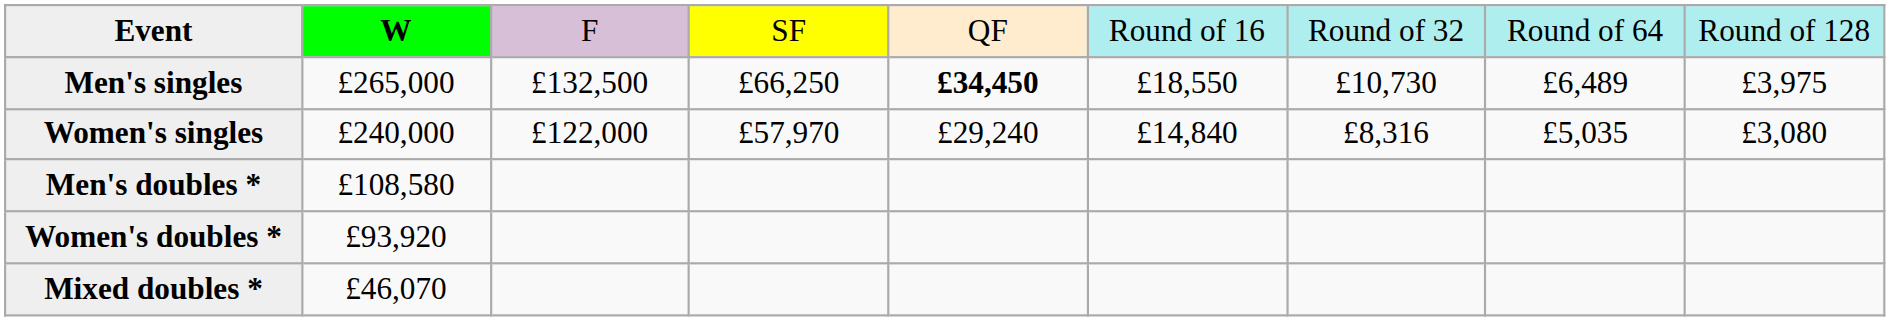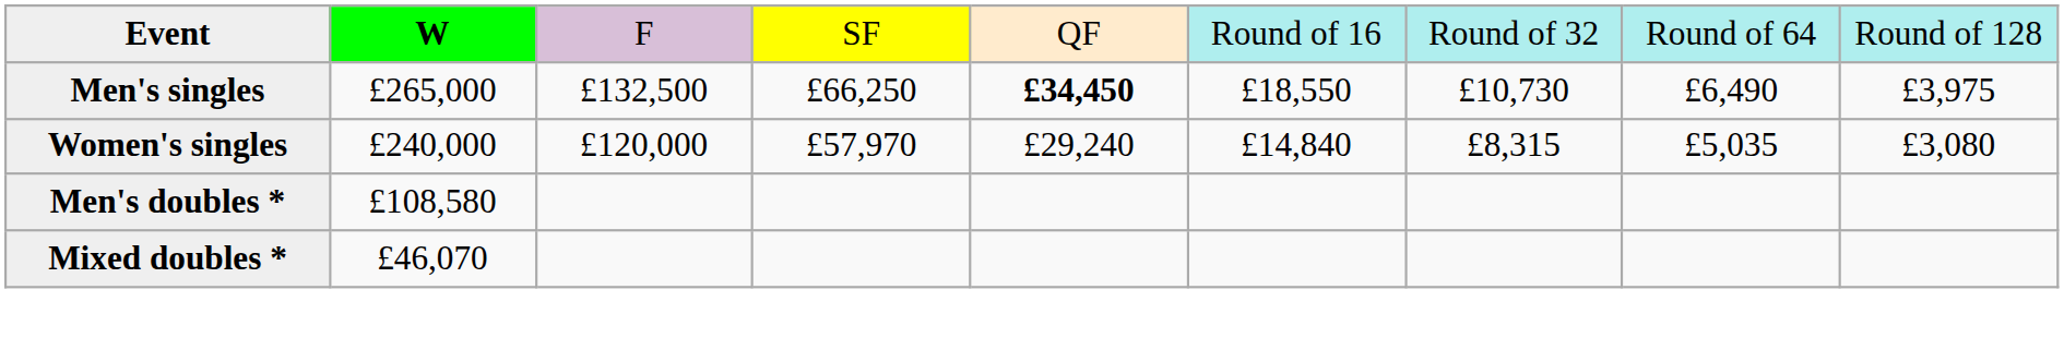Men's singles | column 8: £6,489 -> £6,490
Women's singles | column 3: £122,000 -> £120,000
Women's singles | column 7: £8,316 -> £8,315
- row: Women's doubles * | £93,920
